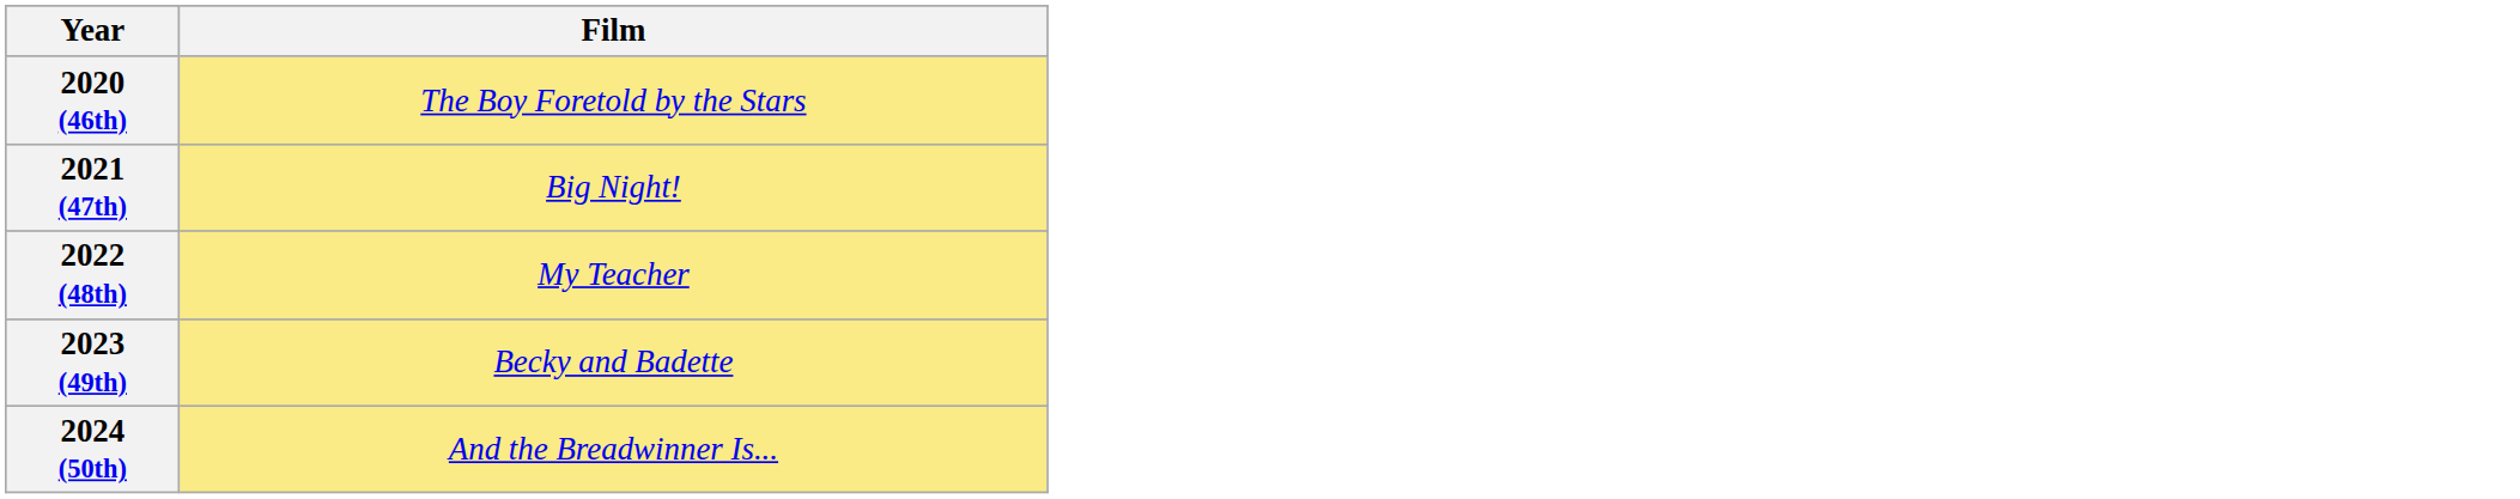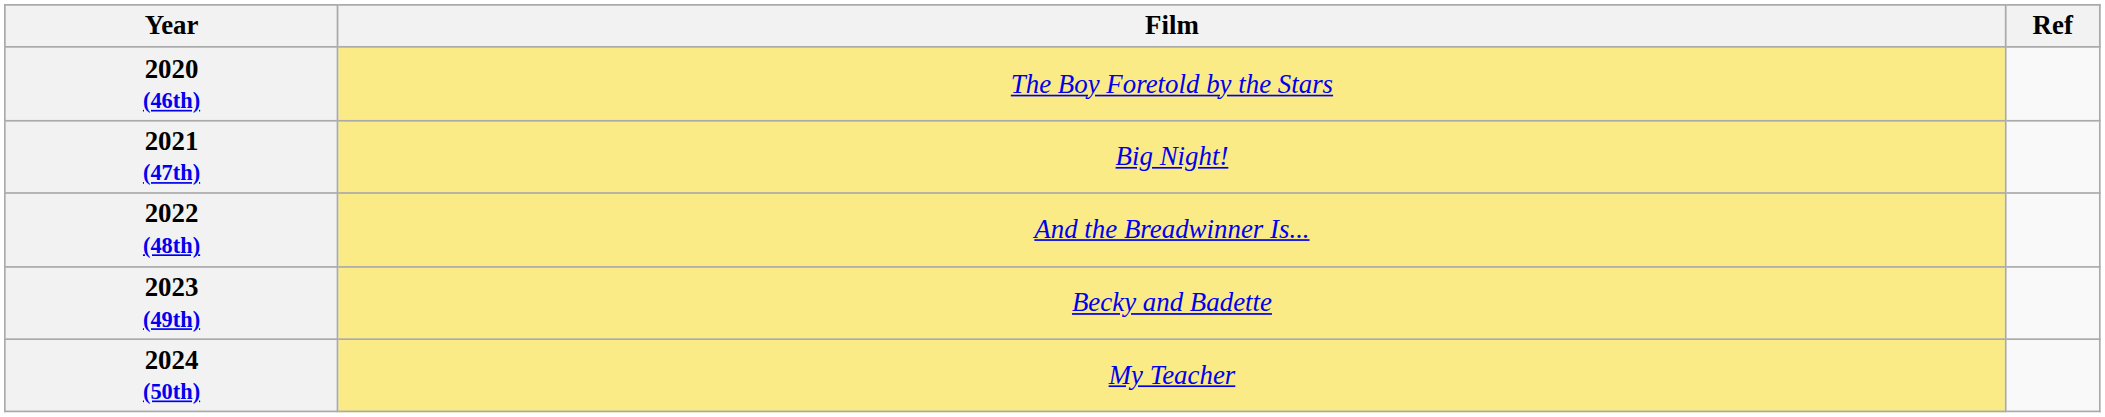+ column: Ref
2022 (48th) | Film: My Teacher -> And the Breadwinner Is...
2024 (50th) | Film: And the Breadwinner Is... -> My Teacher
